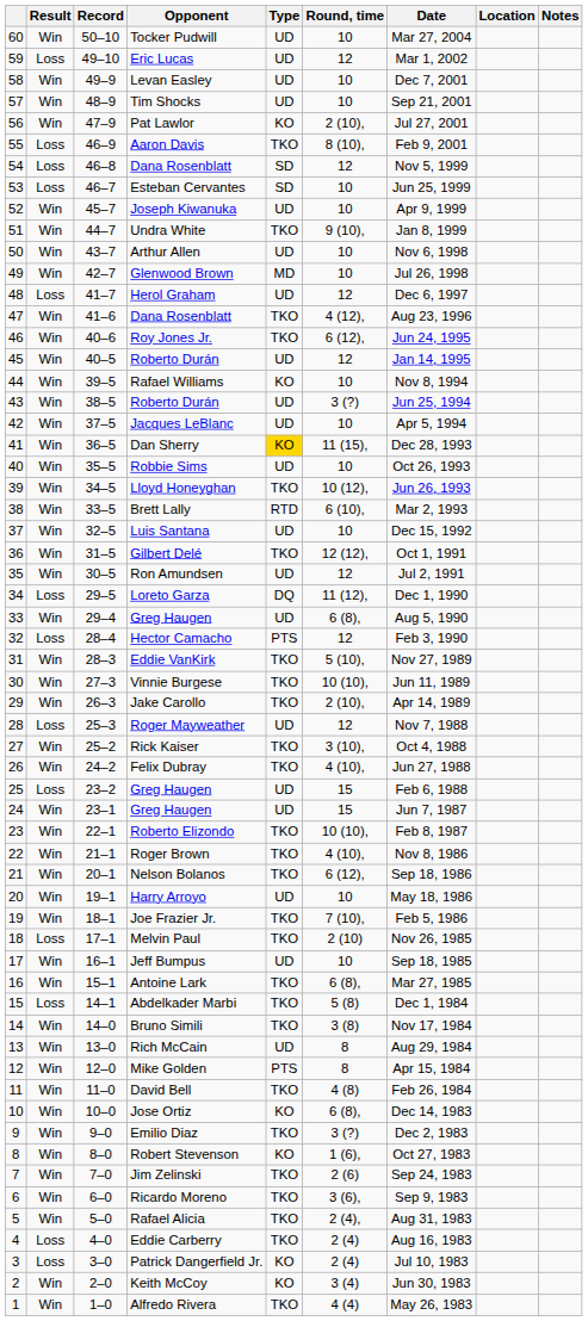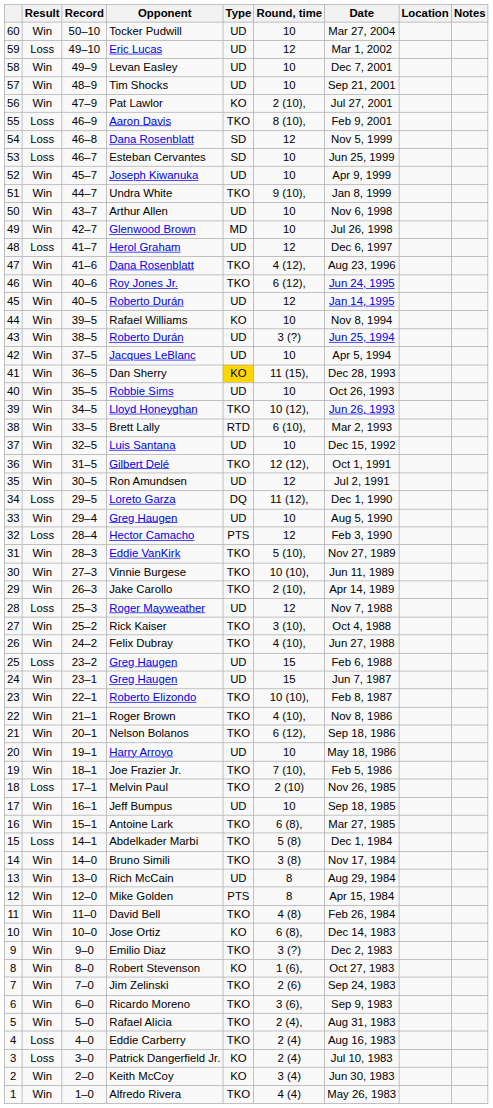33 / Greg Haugen | Round, time: 6 (8), -> 10
